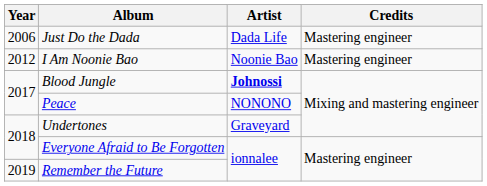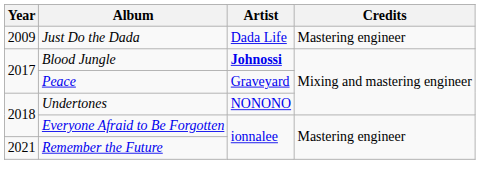Just Do the Dada | Year: 2006 -> 2009
- row: 2012 | I Am Noonie Bao | Noonie Bao | Mastering engineer
Peace | Artist: NONONO -> Graveyard
Undertones | Artist: Graveyard -> NONONO
Remember the Future | Year: 2019 -> 2021
